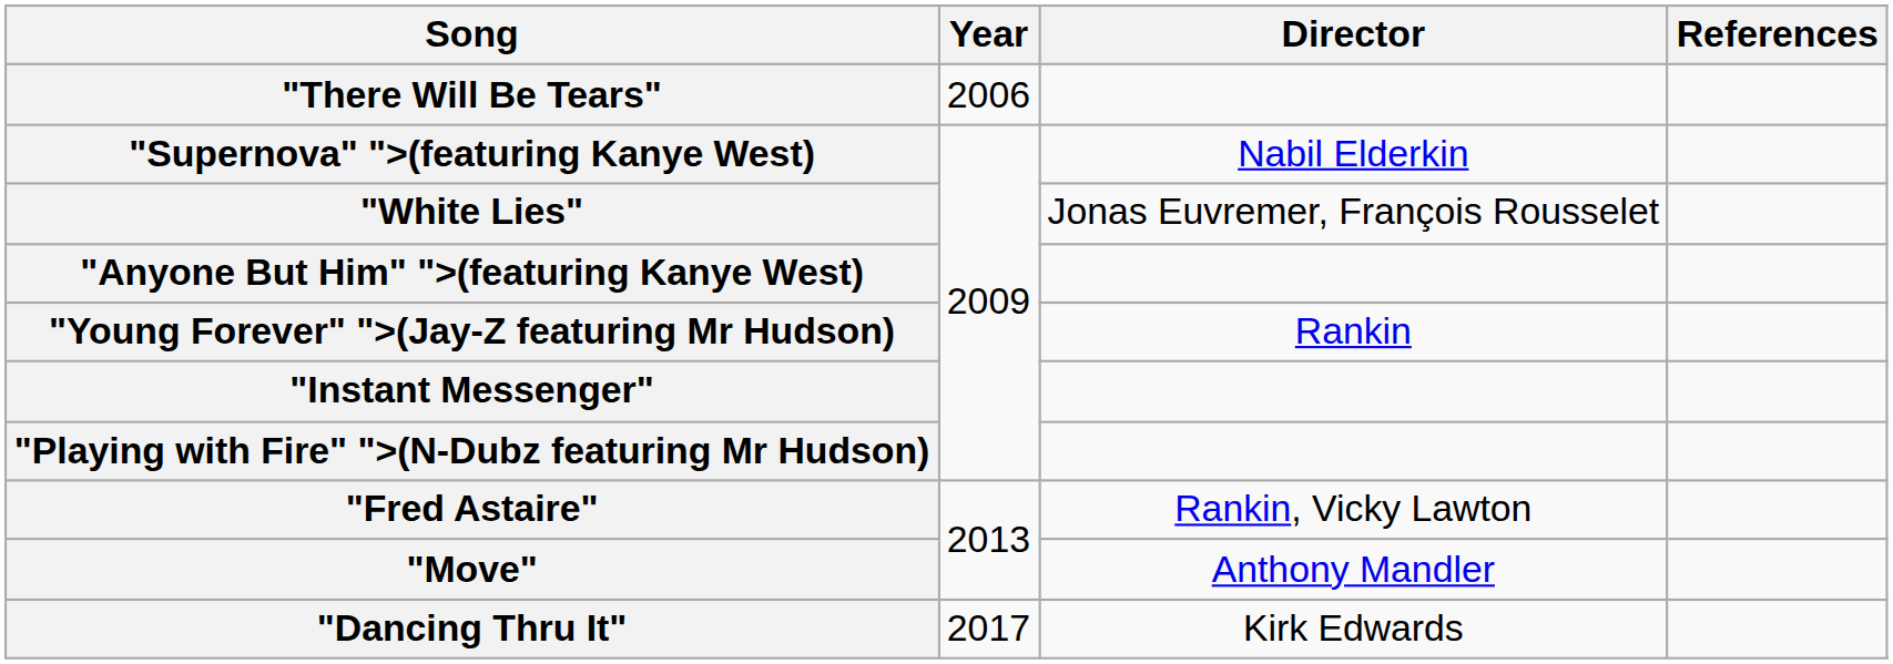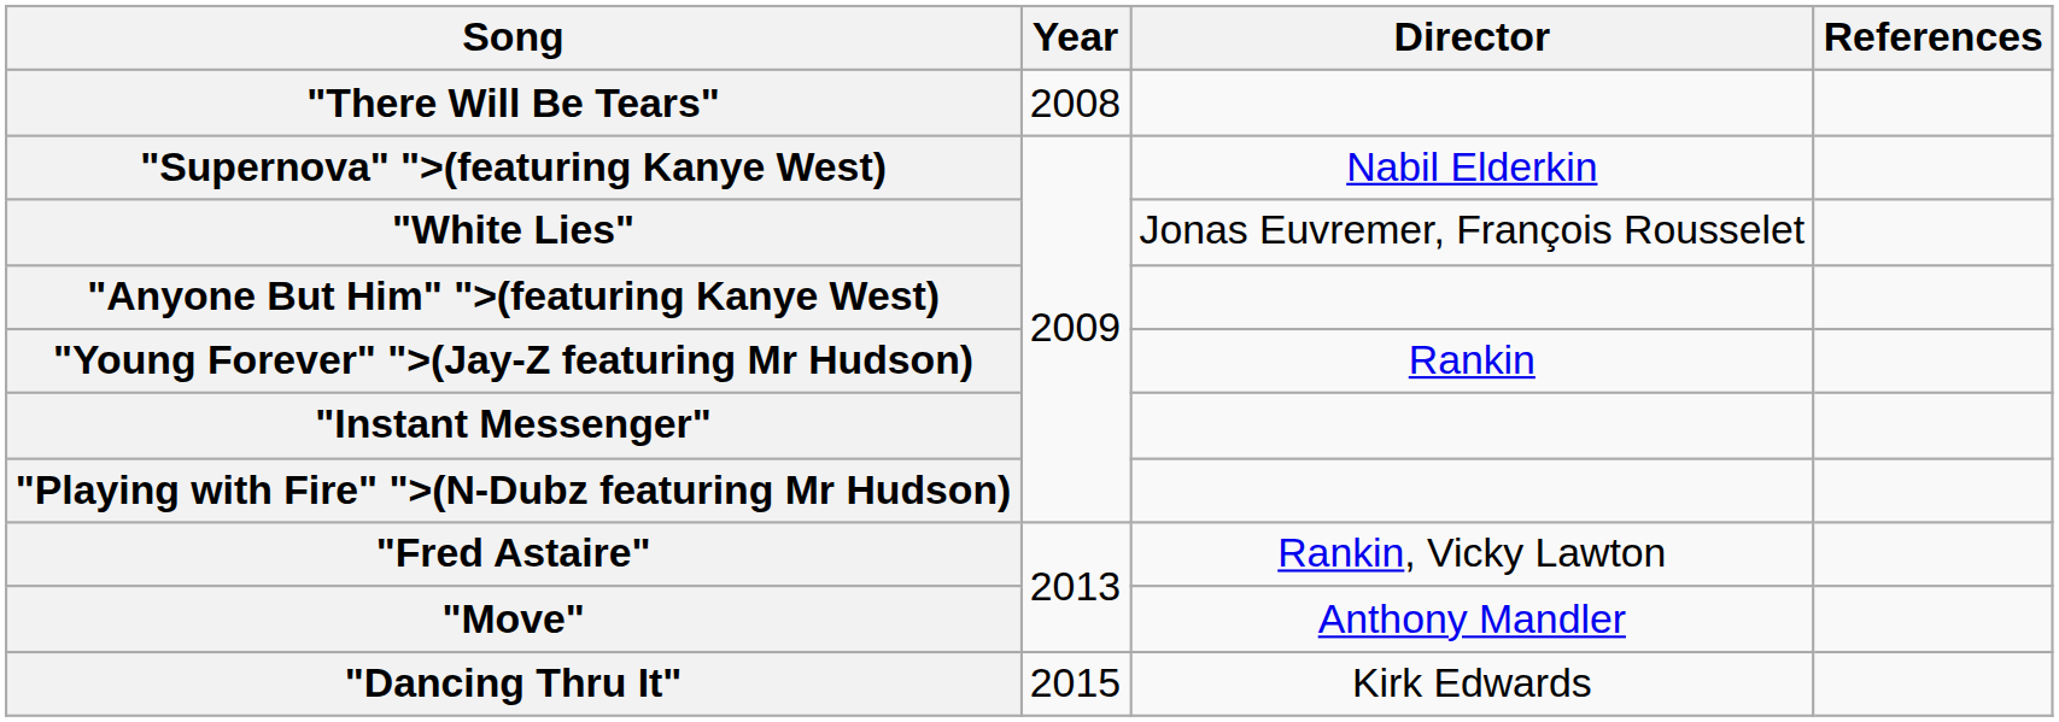"There Will Be Tears" | Year: 2006 -> 2008
"Dancing Thru It" | Year: 2017 -> 2015
